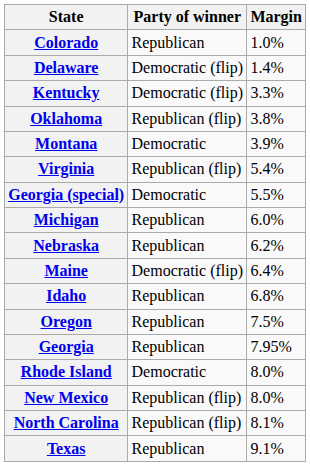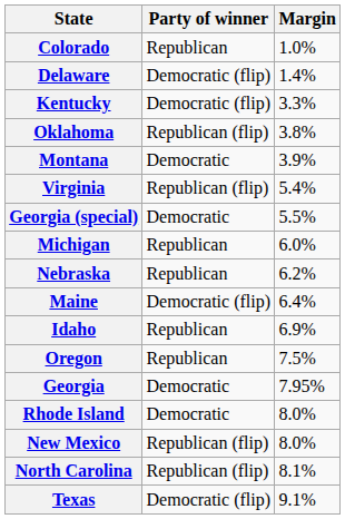Idaho | Margin: 6.8% -> 6.9%
Georgia | Party of winner: Republican -> Democratic
Texas | Party of winner: Republican -> Democratic (flip)
